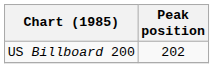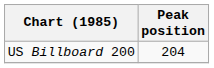US Billboard 200 | Peak position: 202 -> 204
